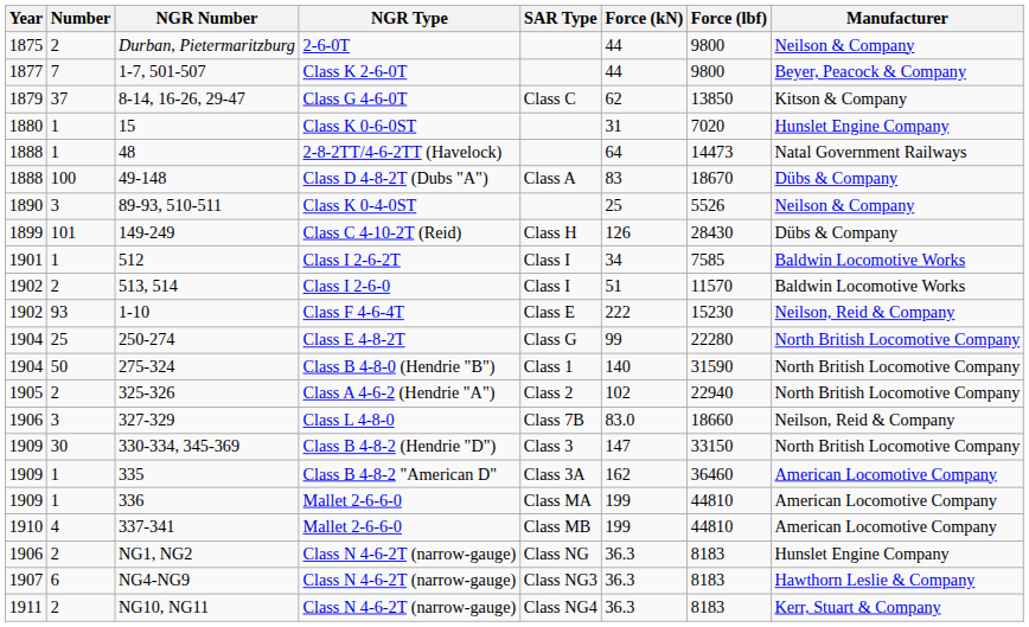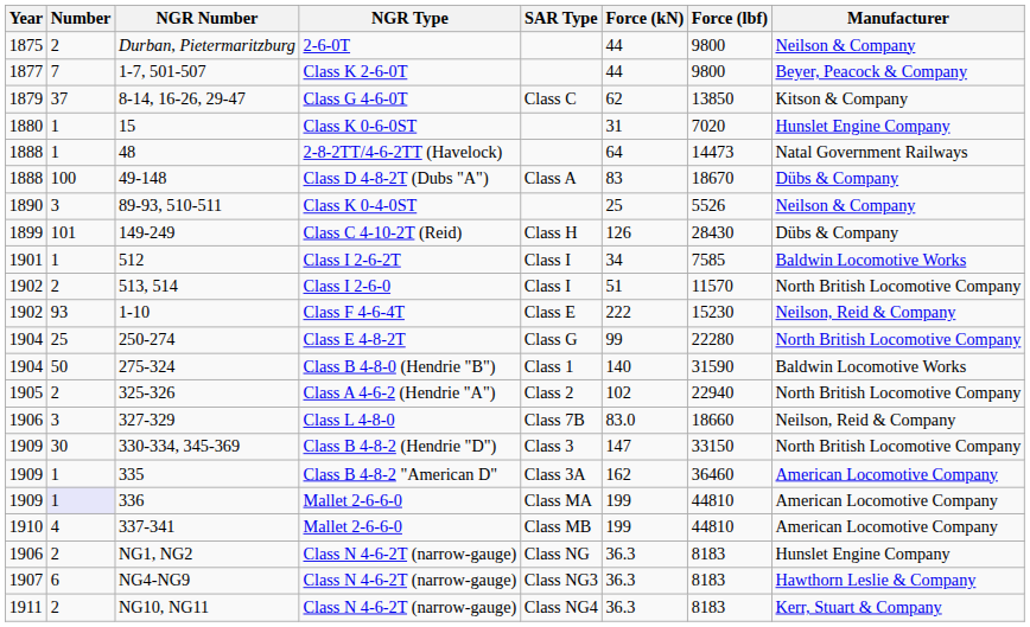513, 514 | Manufacturer: Baldwin Locomotive Works -> North British Locomotive Company
275-324 | Manufacturer: North British Locomotive Company -> Baldwin Locomotive Works
336 | Number: no background -> lavender background
